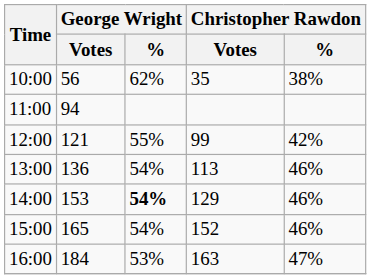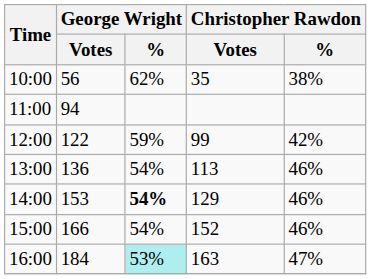12:00 | George Wright / Votes: 121 -> 122
12:00 | George Wright / %: 55% -> 59%
15:00 | George Wright / Votes: 165 -> 166
16:00 | George Wright / %: no background -> paleturquoise background
